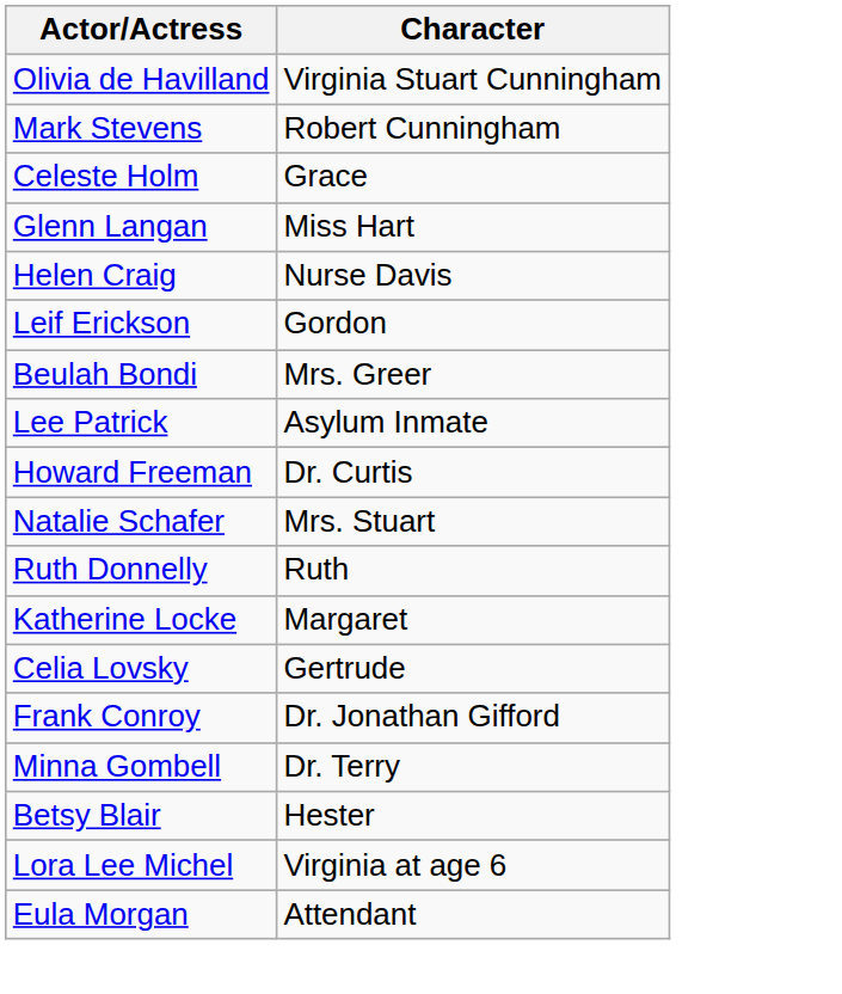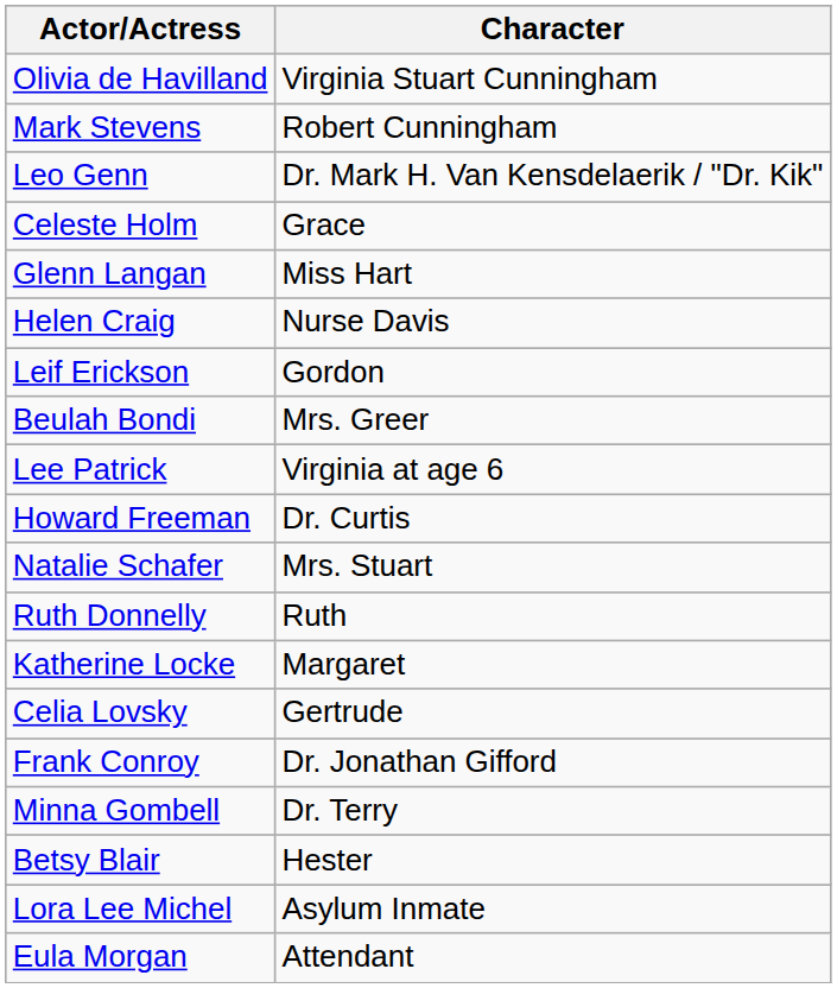+ row: Leo Genn | Dr. Mark H. Van Kensdelaerik / "Dr. Kik"
Lee Patrick | Character: Asylum Inmate -> Virginia at age 6
Lora Lee Michel | Character: Virginia at age 6 -> Asylum Inmate
